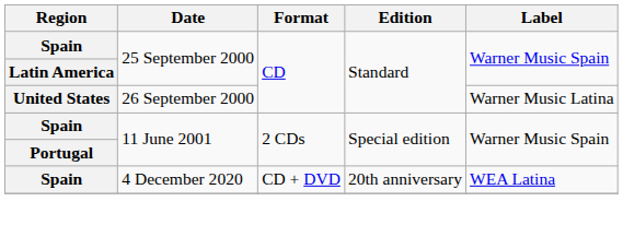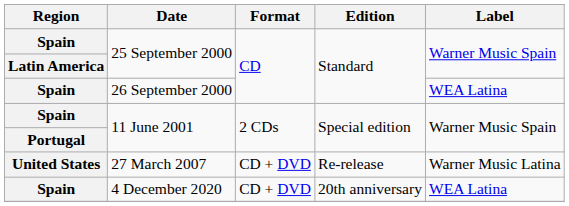26 September 2000 | Region: United States -> Spain
26 September 2000 | Label: Warner Music Latina -> WEA Latina
+ row: United States | 27 March 2007 | CD + DVD | Re-release | Warner Music Latina
